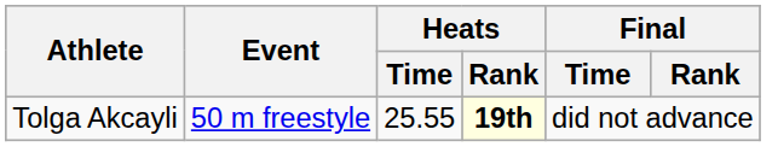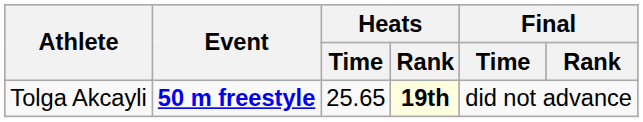Tolga Akcayli | Event: normal -> bold
Tolga Akcayli | Heats / Time: 25.55 -> 25.65
